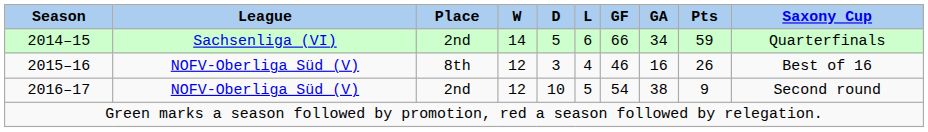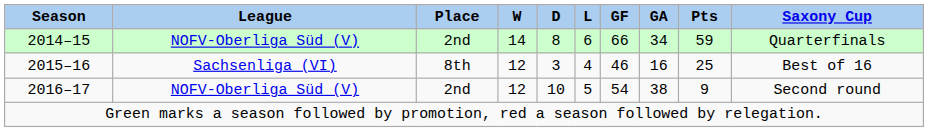2014–15 | League: Sachsenliga (VI) -> NOFV-Oberliga Süd (V)
2014–15 | D: 5 -> 8
2015–16 | League: NOFV-Oberliga Süd (V) -> Sachsenliga (VI)
2015–16 | Pts: 26 -> 25
